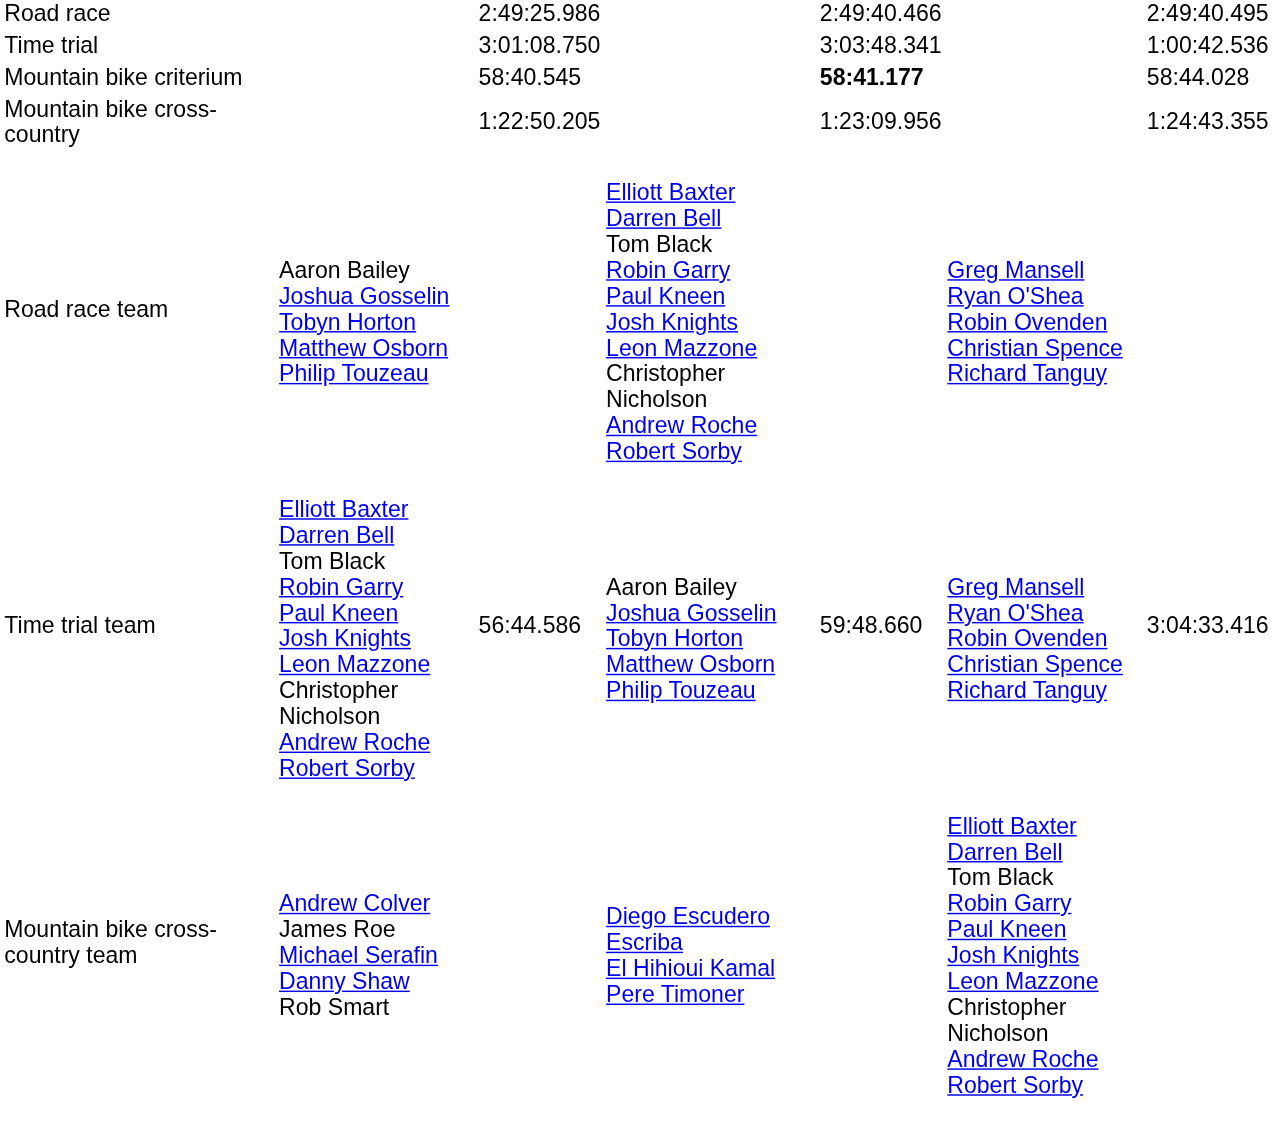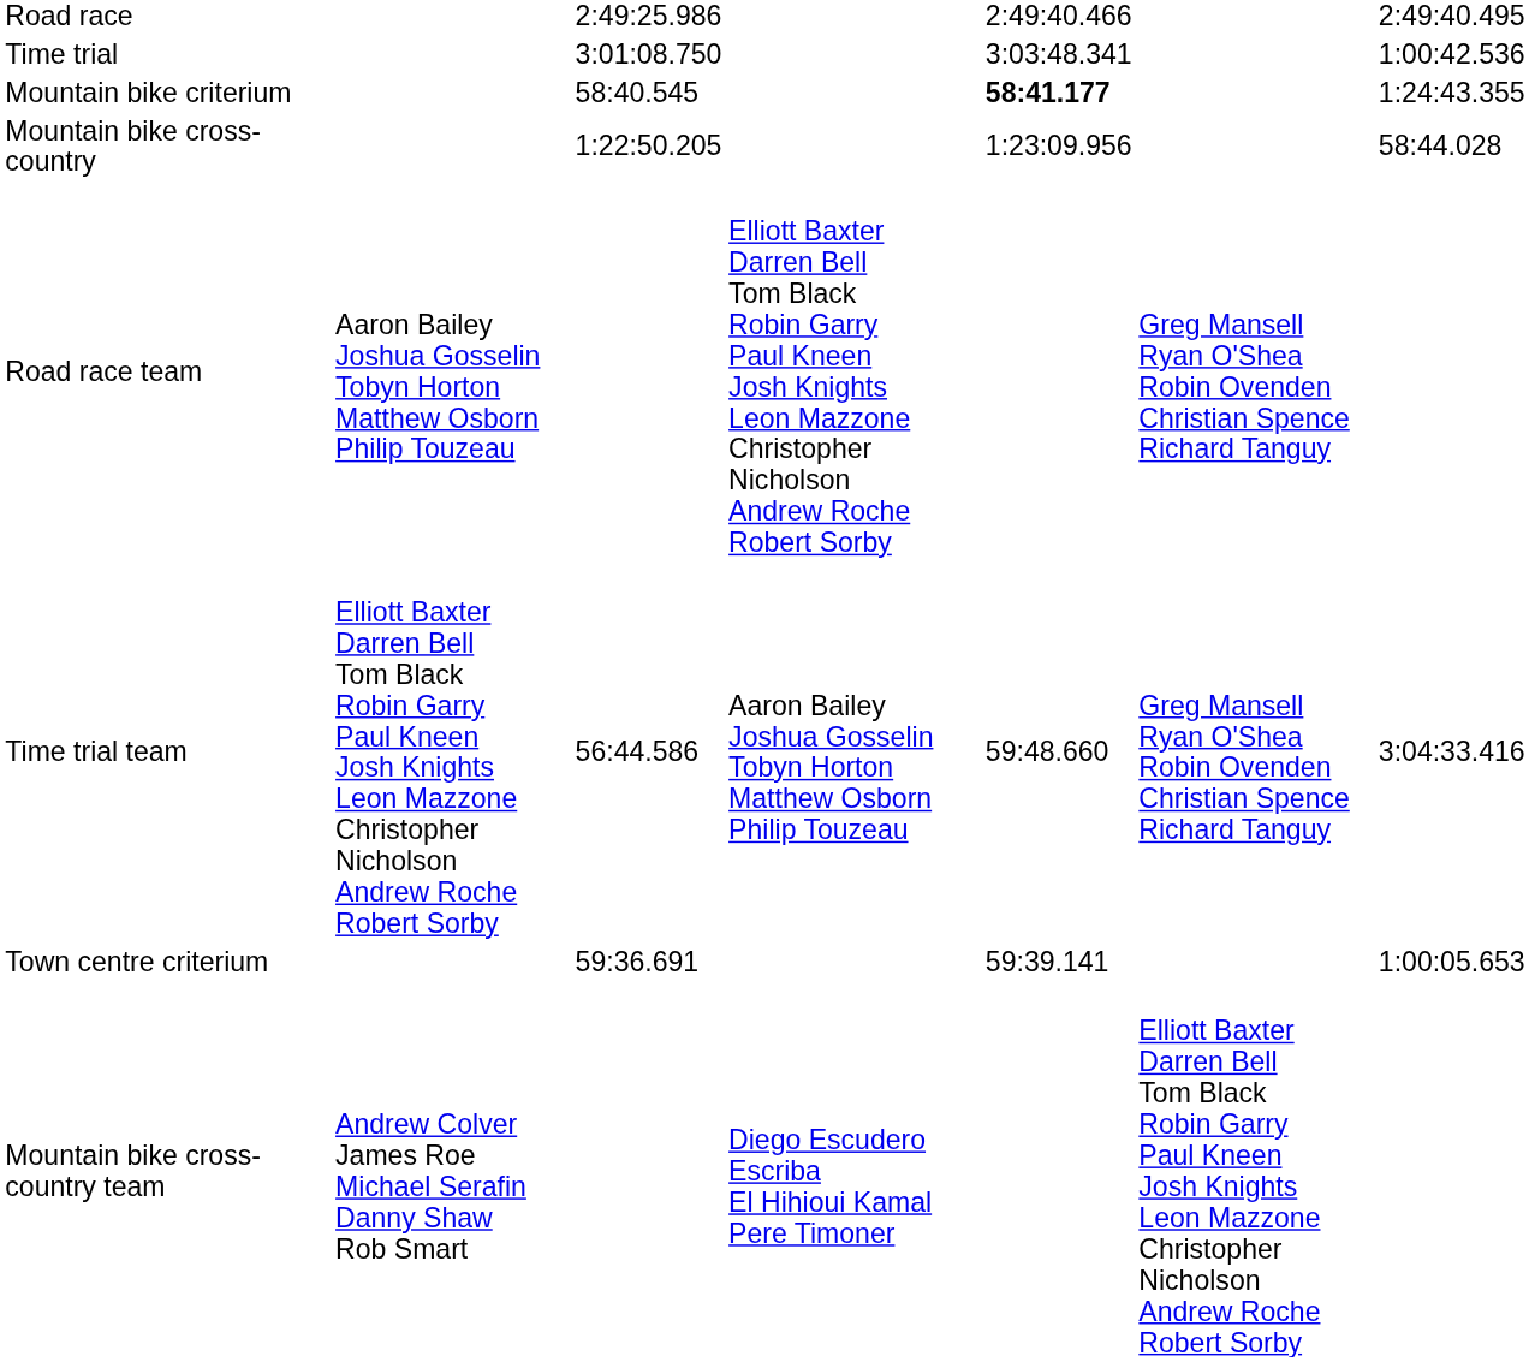Mountain bike criterium | column 7: 58:44.028 -> 1:24:43.355
Mountain bike cross-country | column 7: 1:24:43.355 -> 58:44.028
+ row: Town centre criterium | 59:36.691 | 59:39.141 | 1:00:05.653
